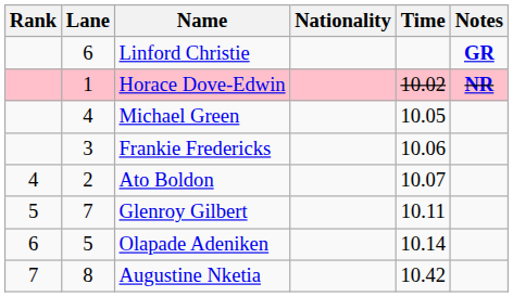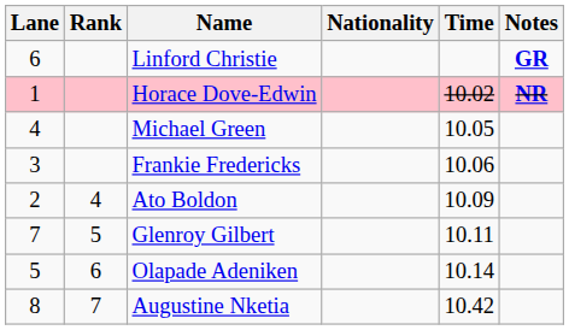columns swapped: Rank <-> Lane
Ato Boldon | Time: 10.07 -> 10.09
